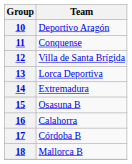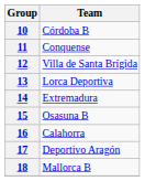10 | Team: Deportivo Aragón -> Córdoba B
17 | Team: Córdoba B -> Deportivo Aragón
